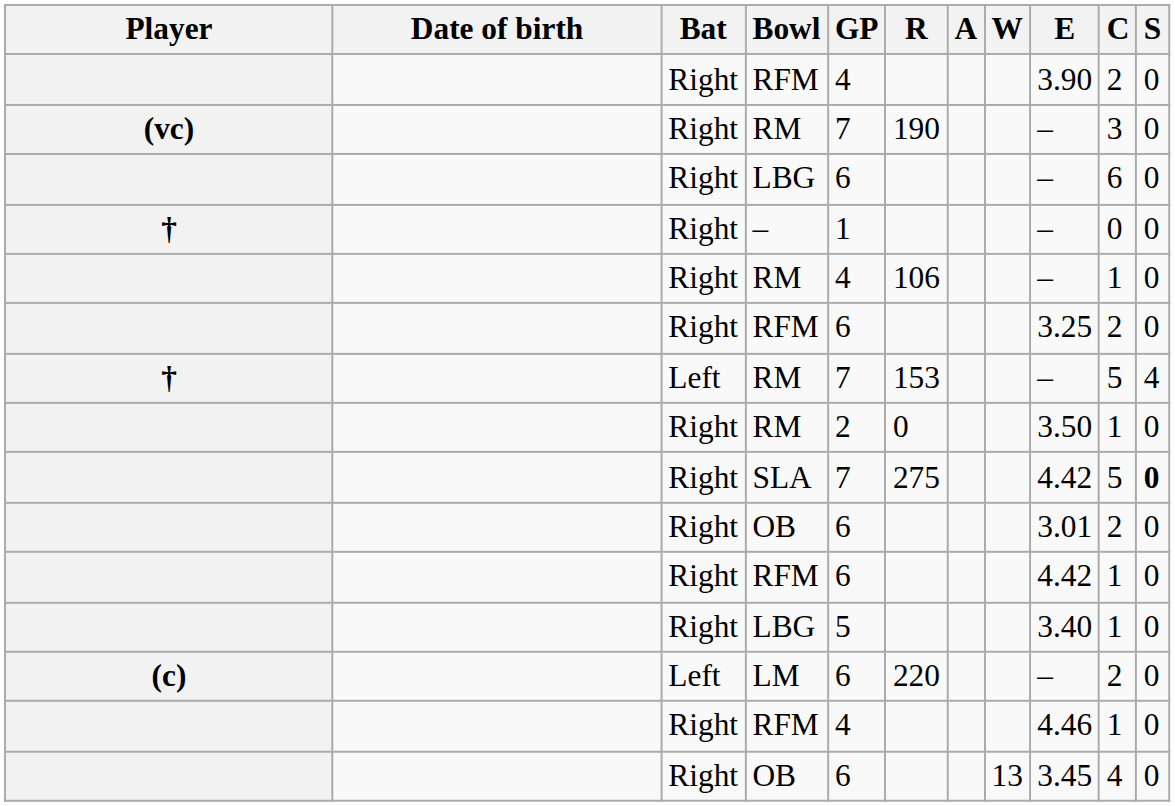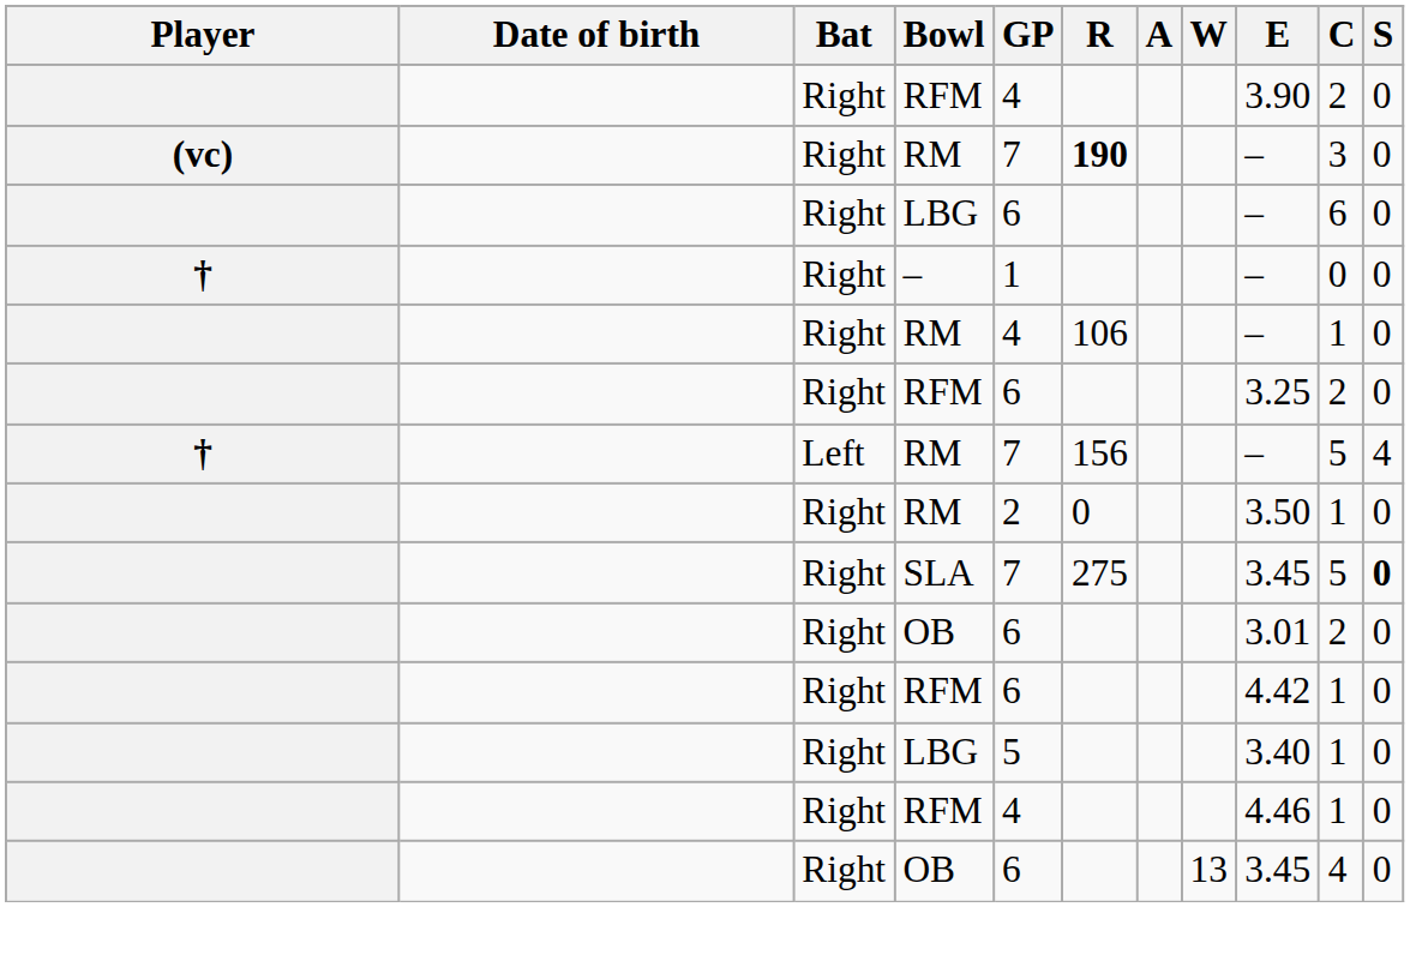(vc) / RM | R: normal -> bold
† / RM | R: 153 -> 156
SLA | E: 4.42 -> 3.45
- row: (c) | Left | LM | 6 | 220 | – | 2 | 0
